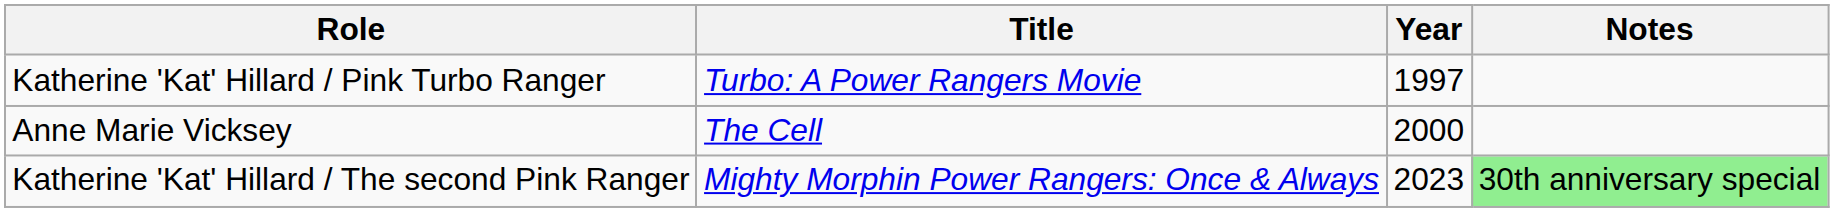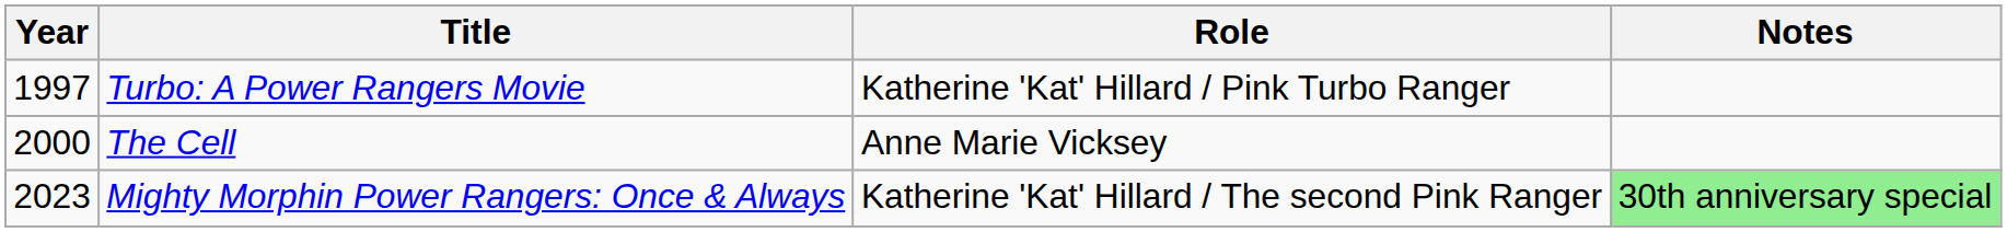columns swapped: Year <-> Role
